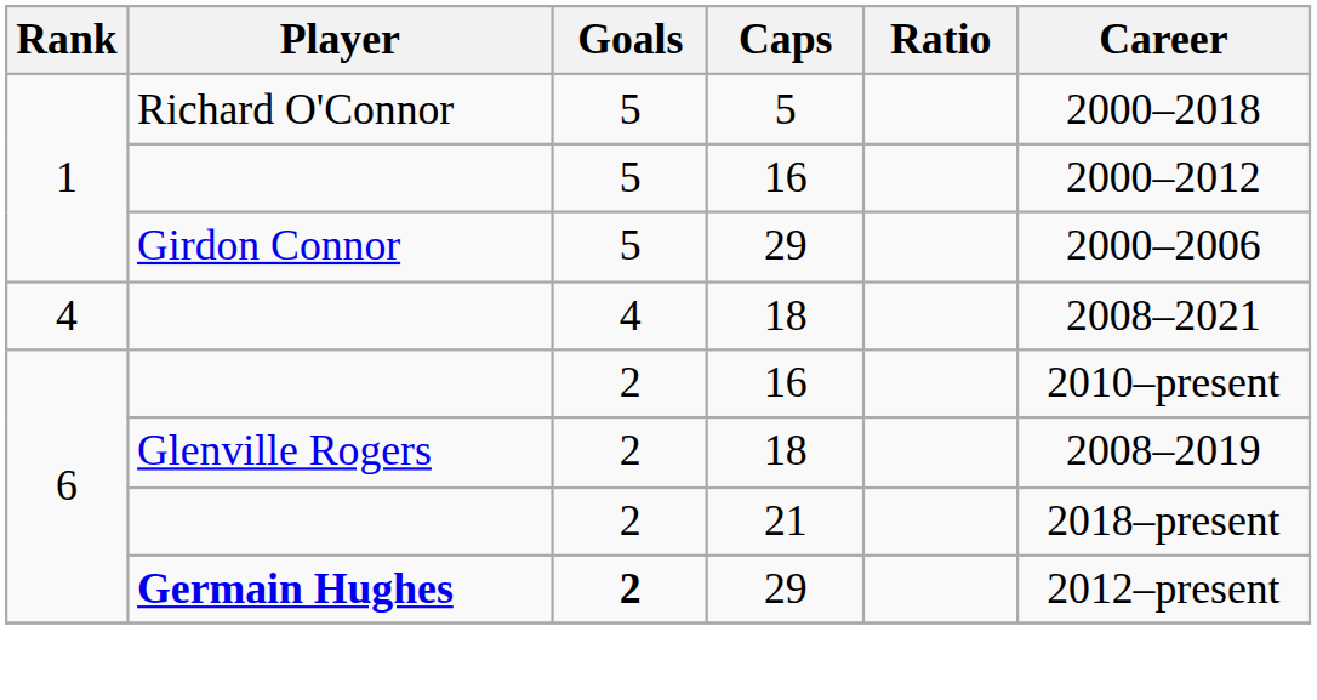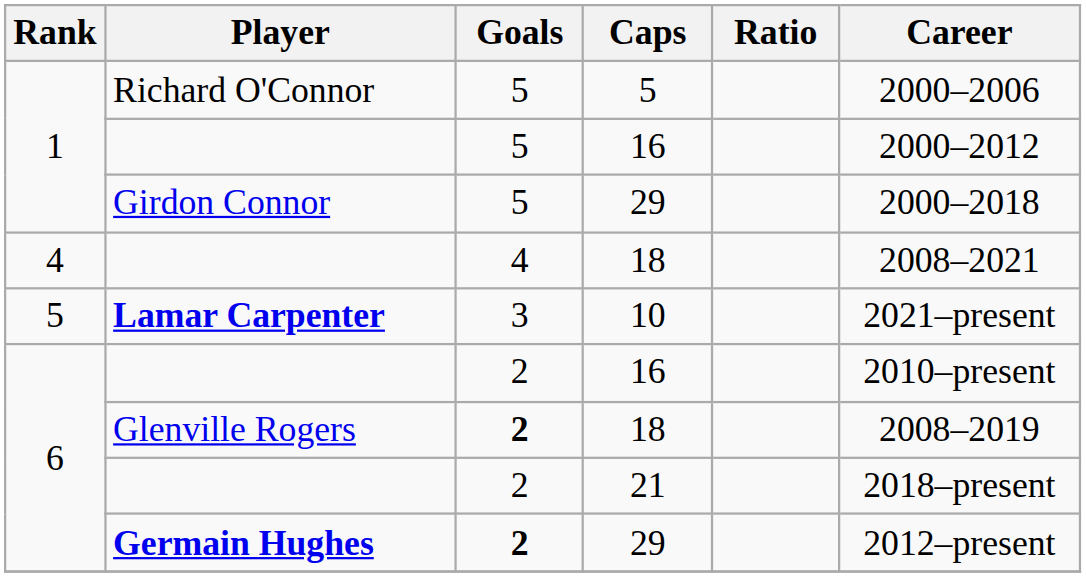Richard O'Connor | Career: 2000–2018 -> 2000–2006
Girdon Connor | Career: 2000–2006 -> 2000–2018
+ row: 5 | Lamar Carpenter | 3 | 10 | 2021–present
Glenville Rogers | Goals: normal -> bold
